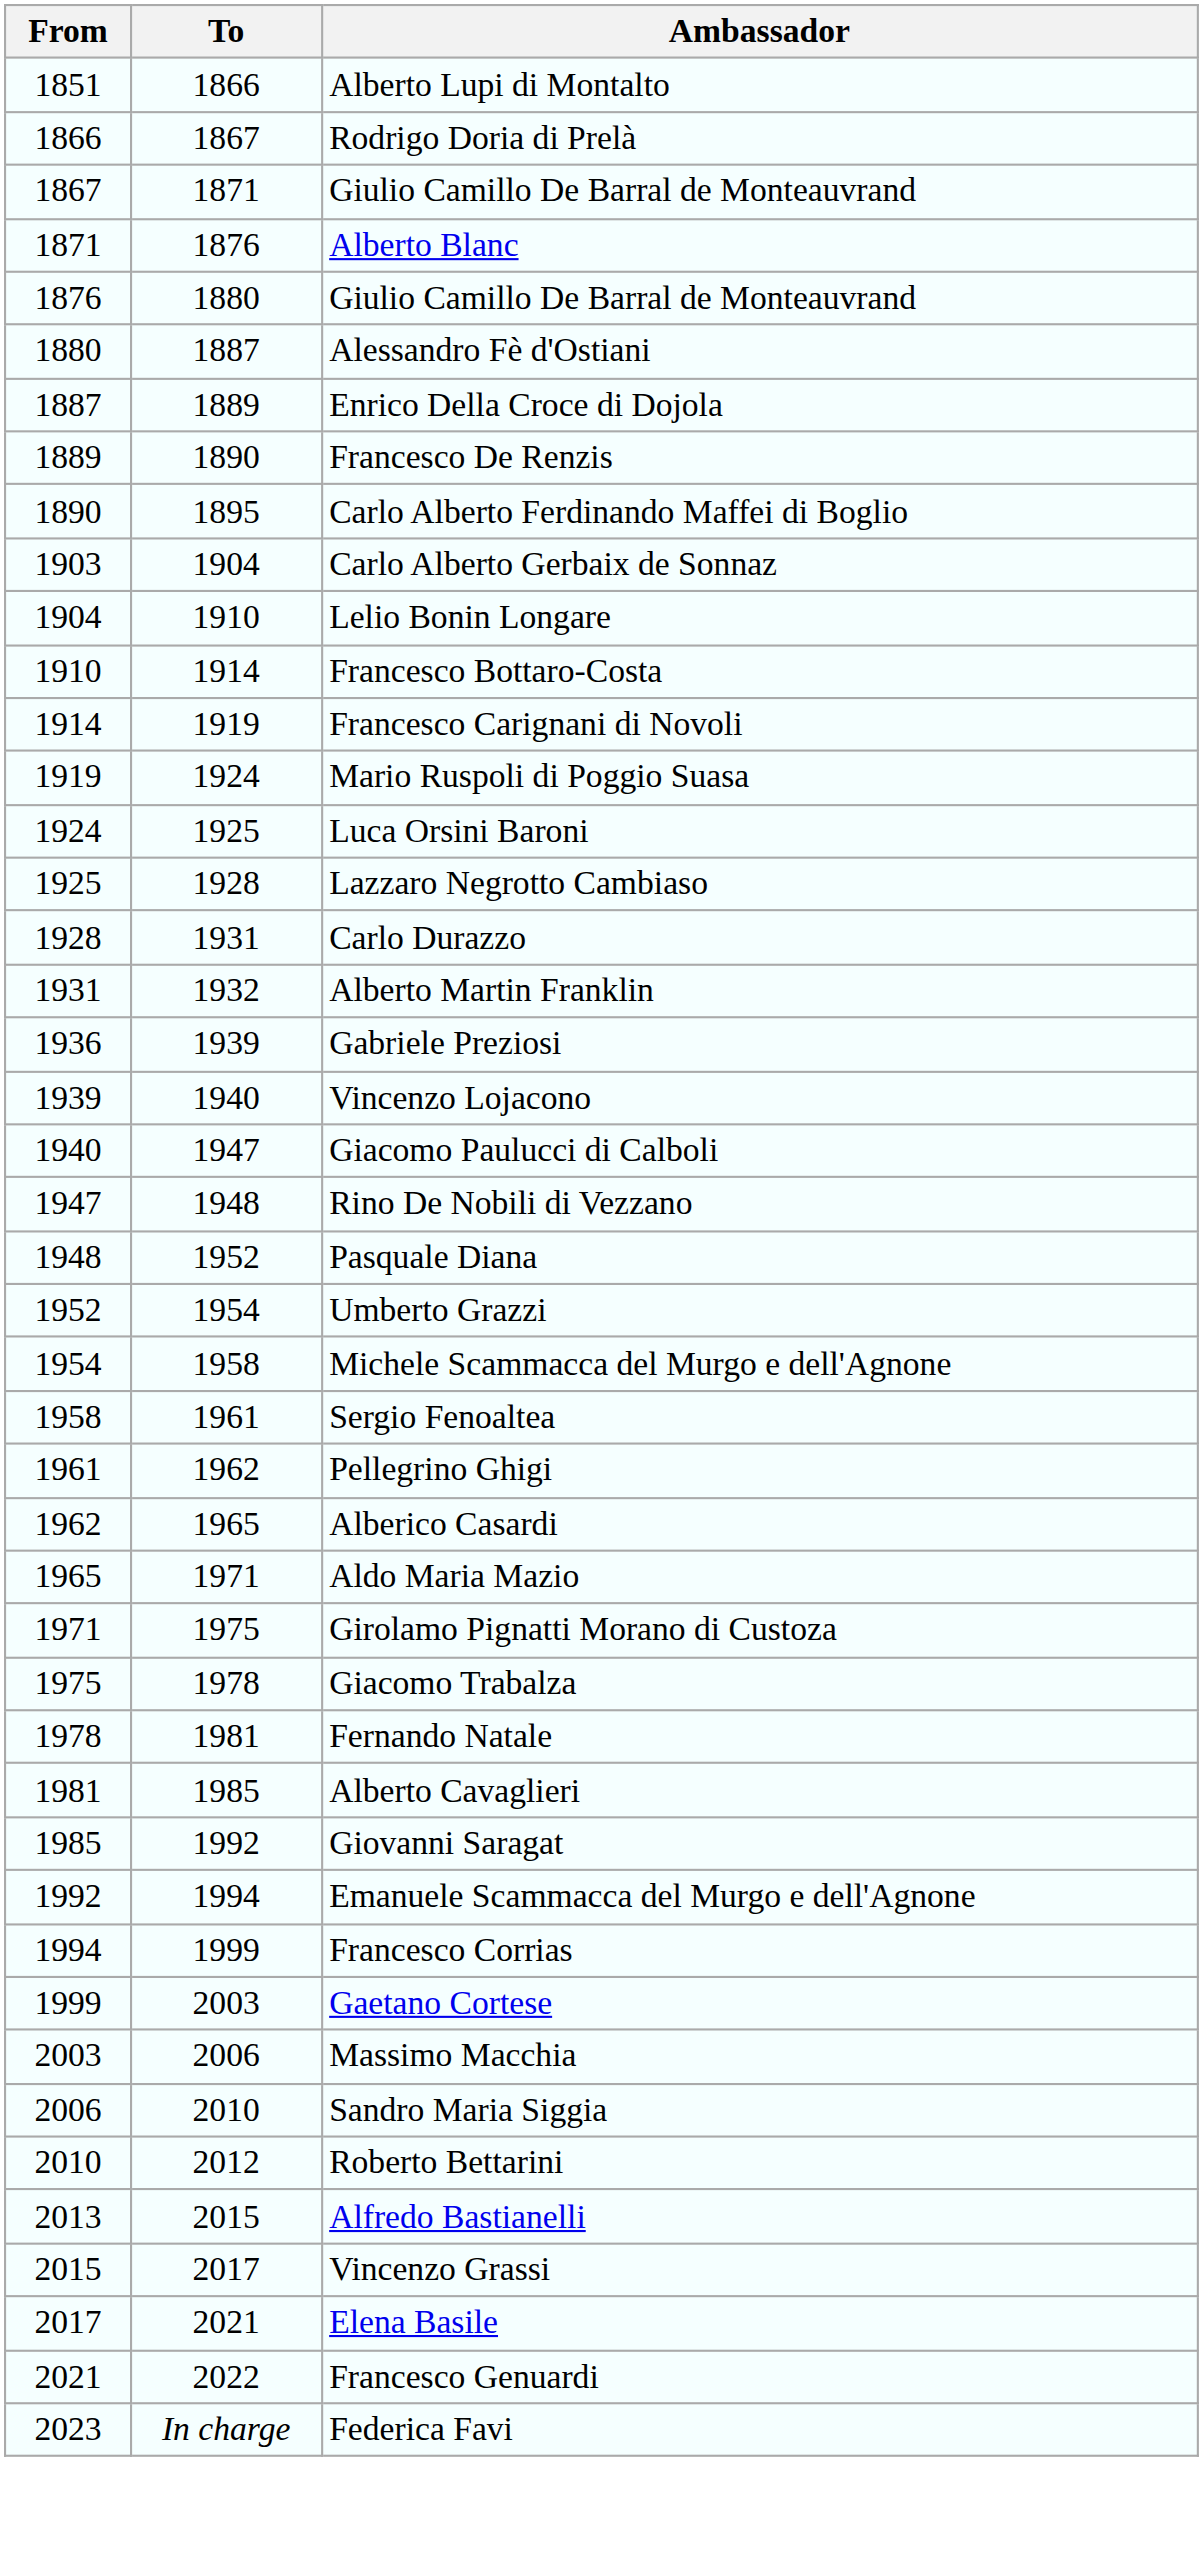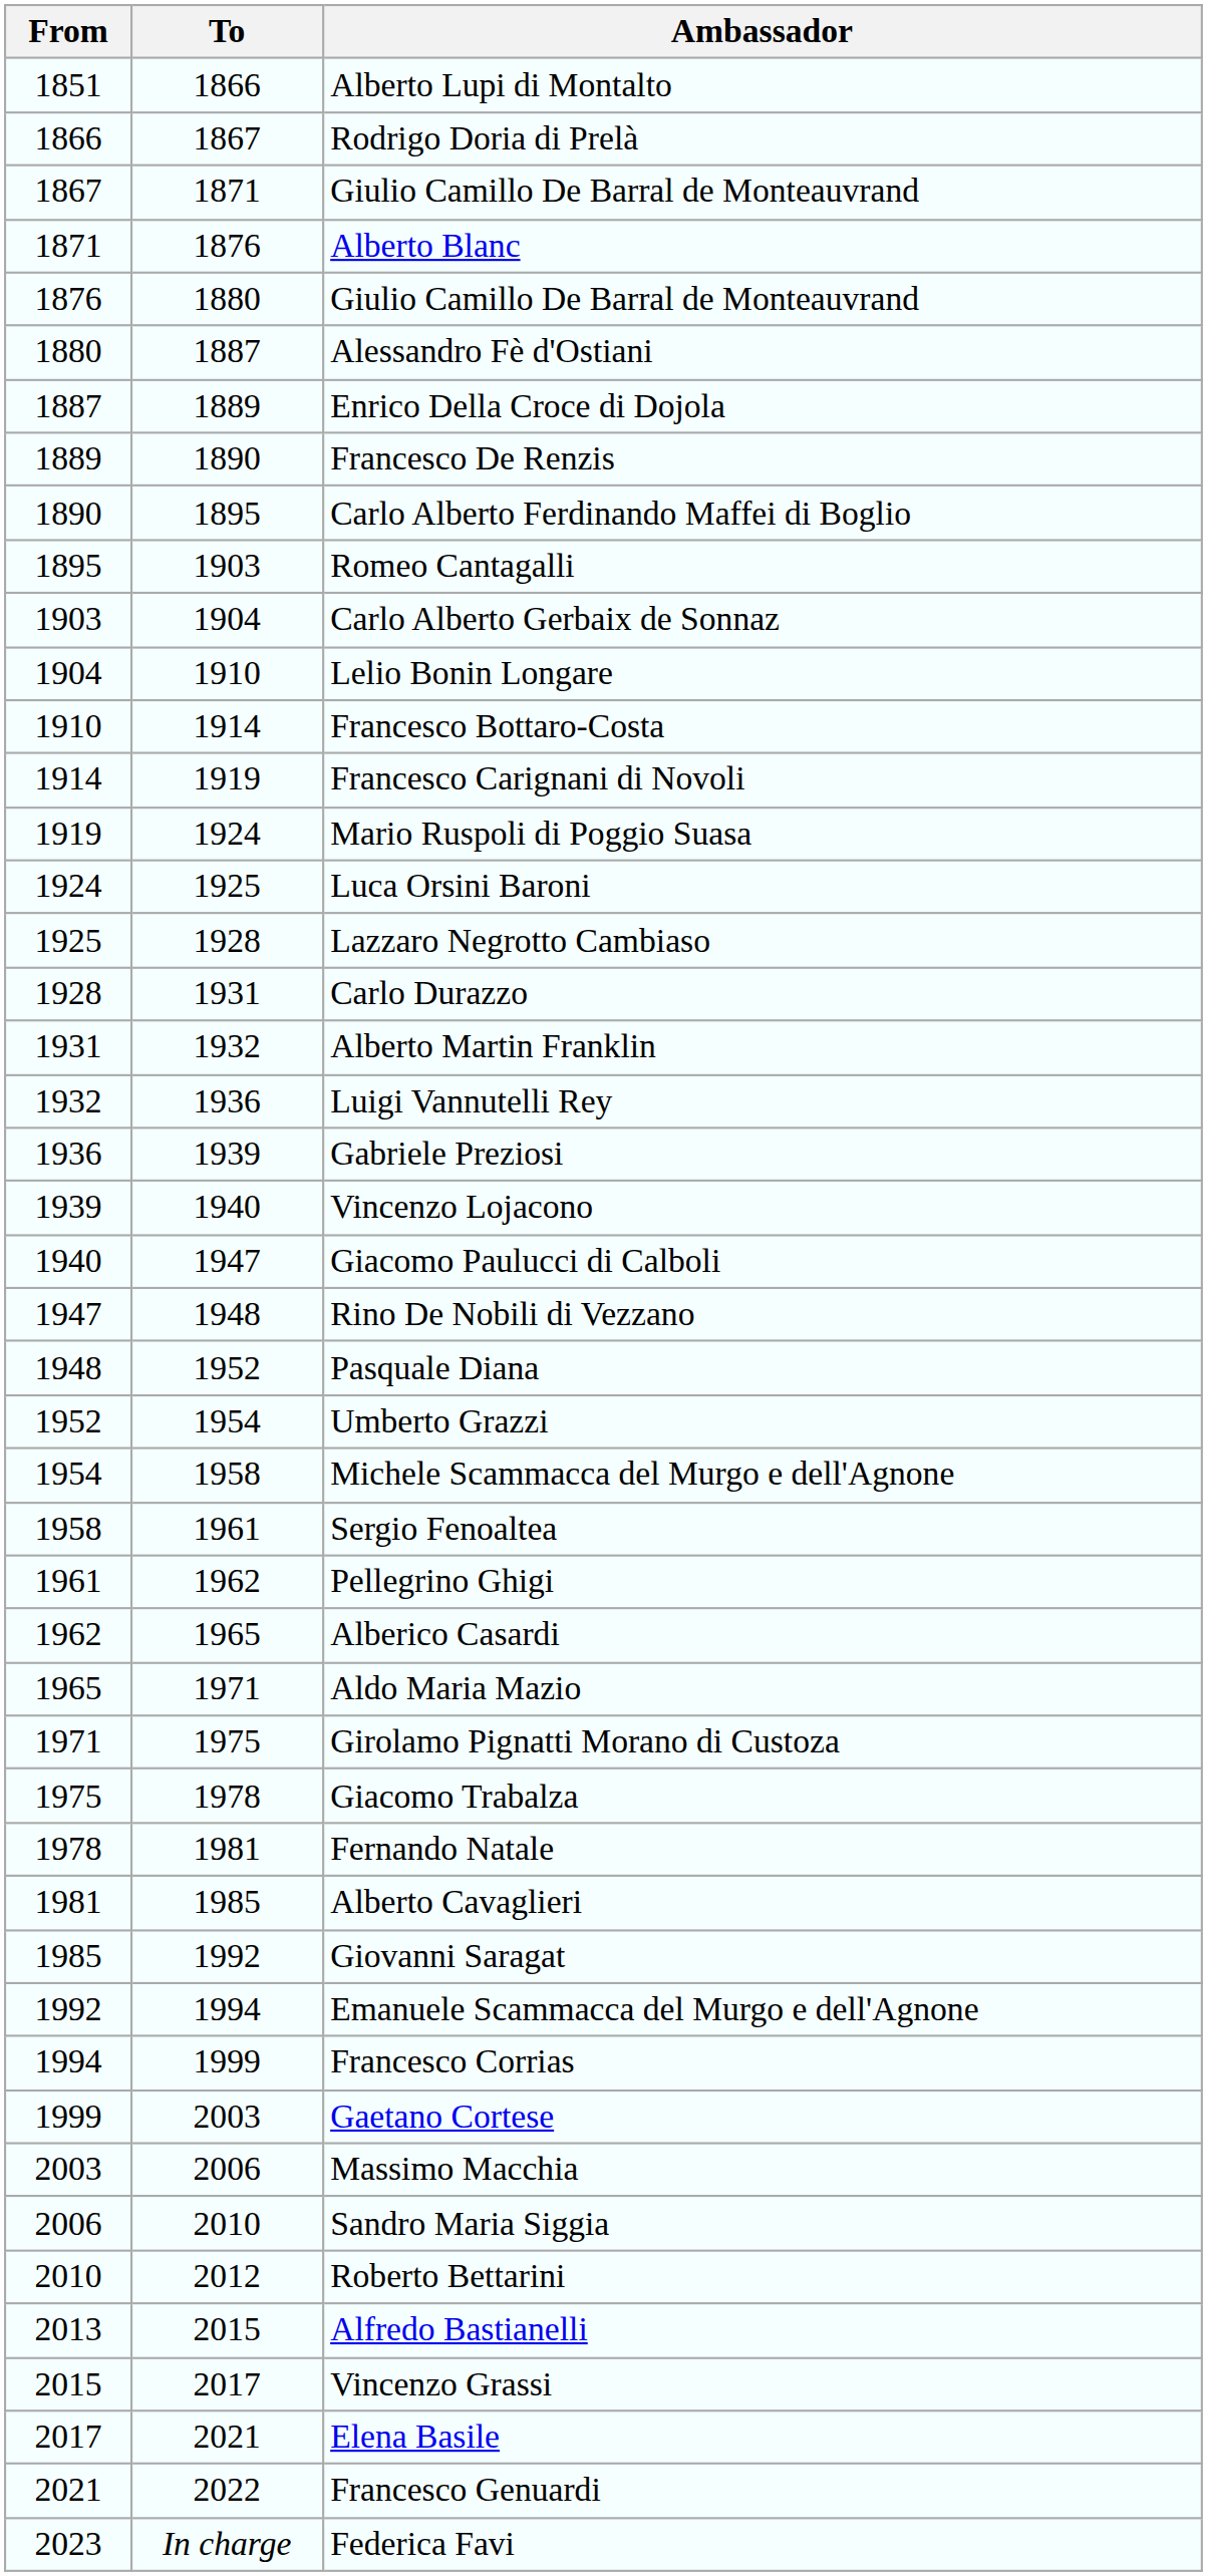+ row: 1895 | 1903 | Romeo Cantagalli
+ row: 1932 | 1936 | Luigi Vannutelli Rey
